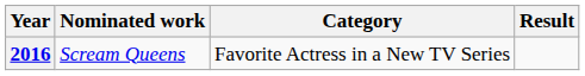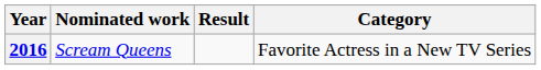columns swapped: Category <-> Result
